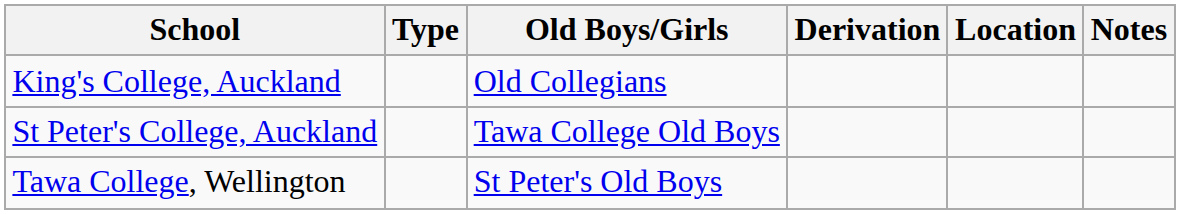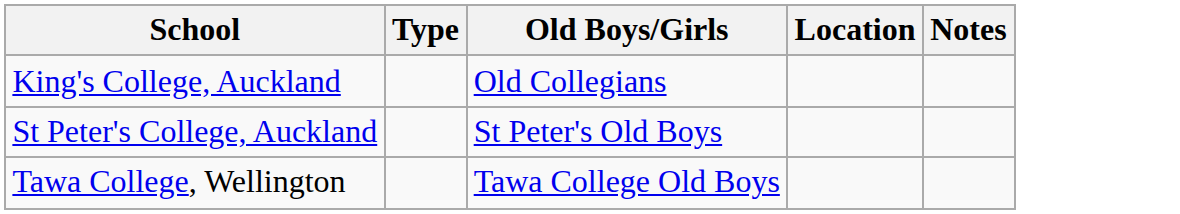- column: Derivation
St Peter's College, Auckland | Old Boys/Girls: Tawa College Old Boys -> St Peter's Old Boys
Tawa College, Wellington | Old Boys/Girls: St Peter's Old Boys -> Tawa College Old Boys
